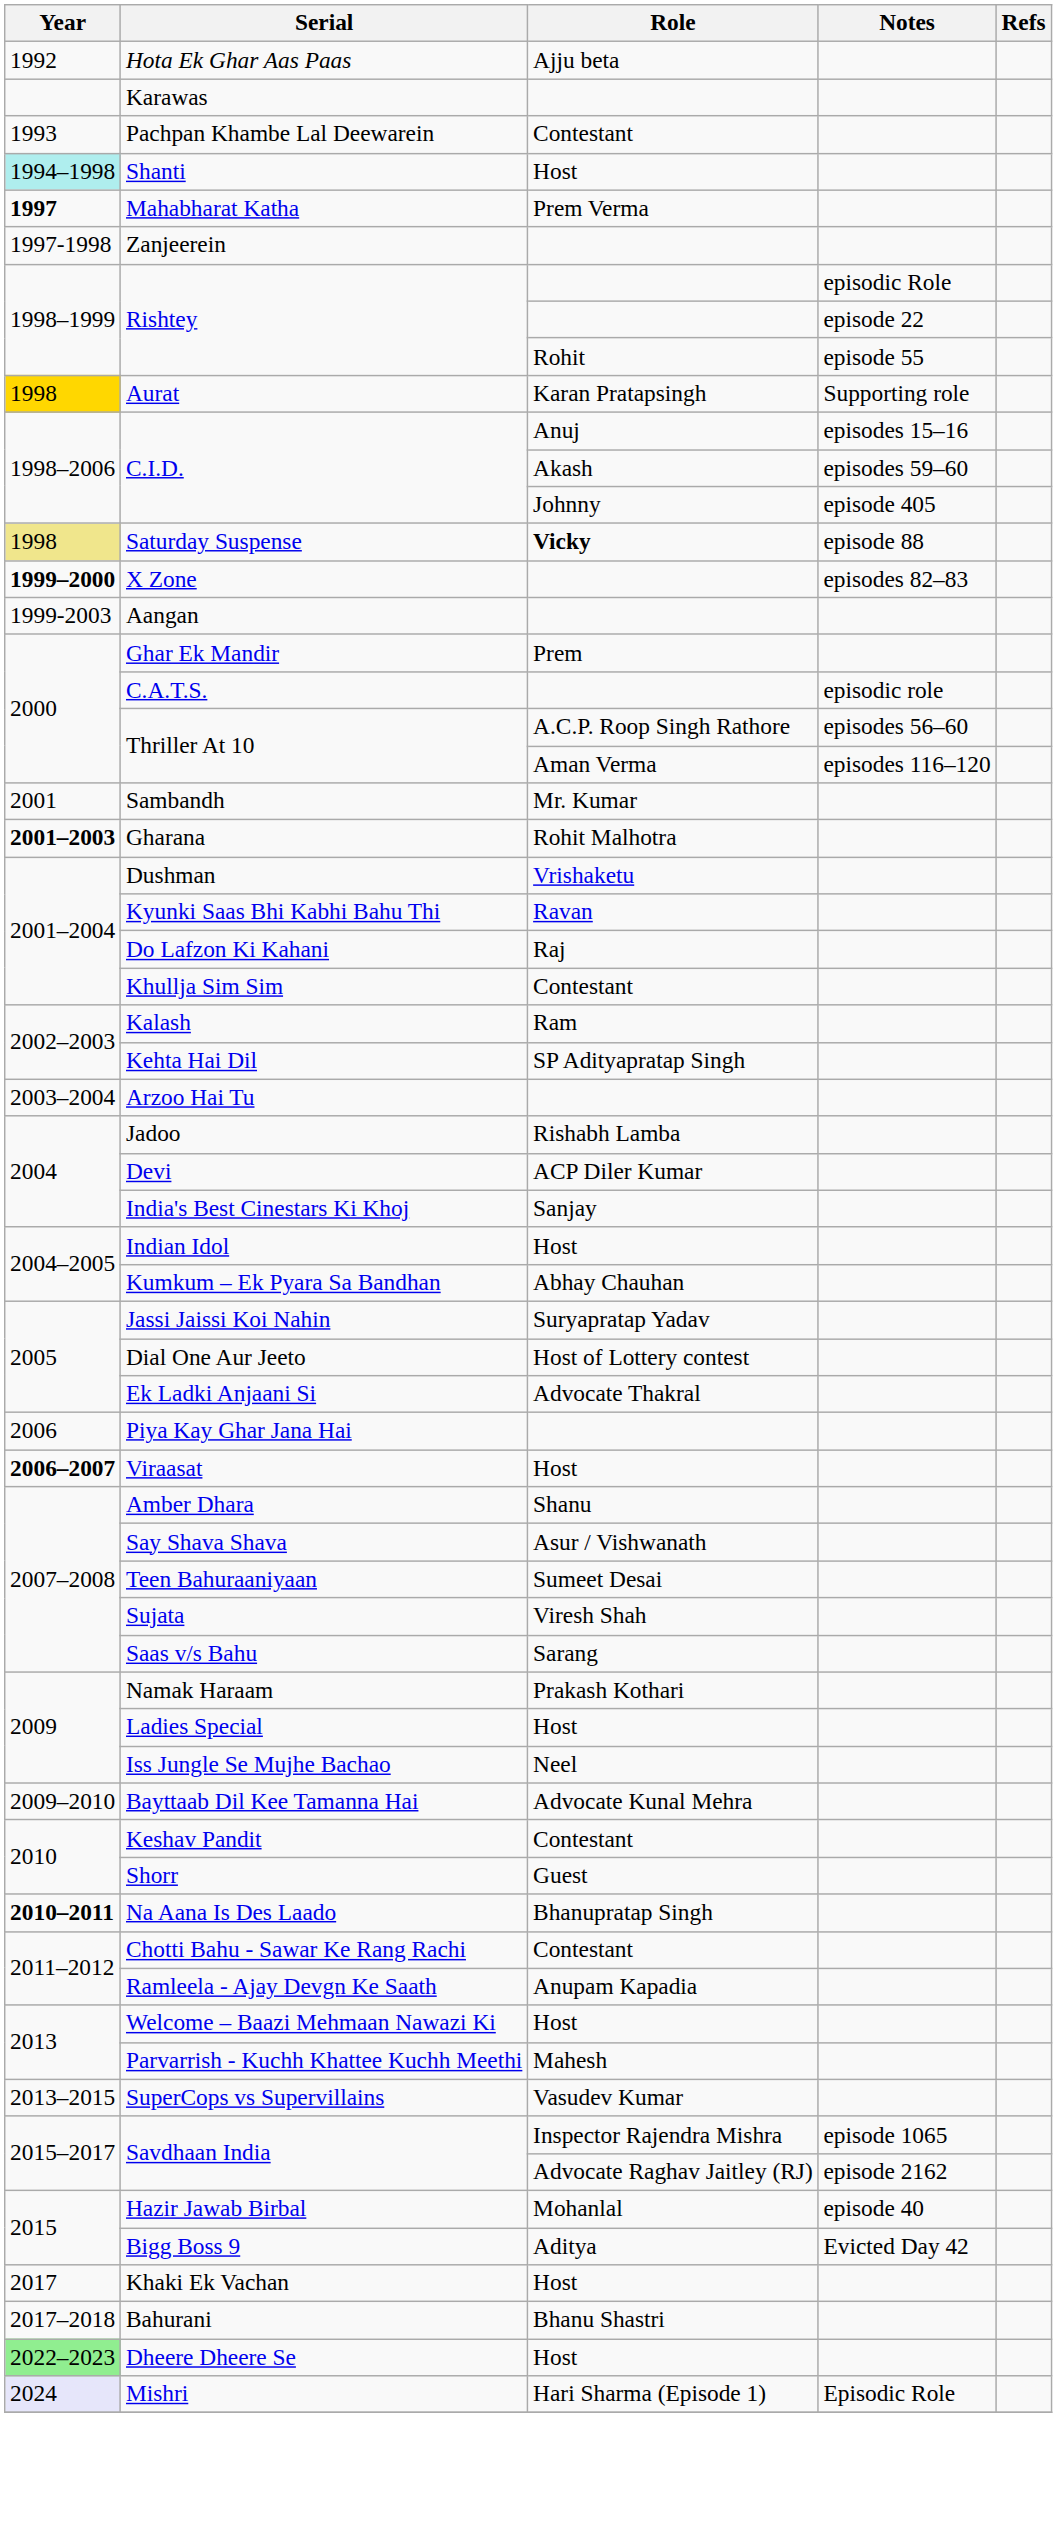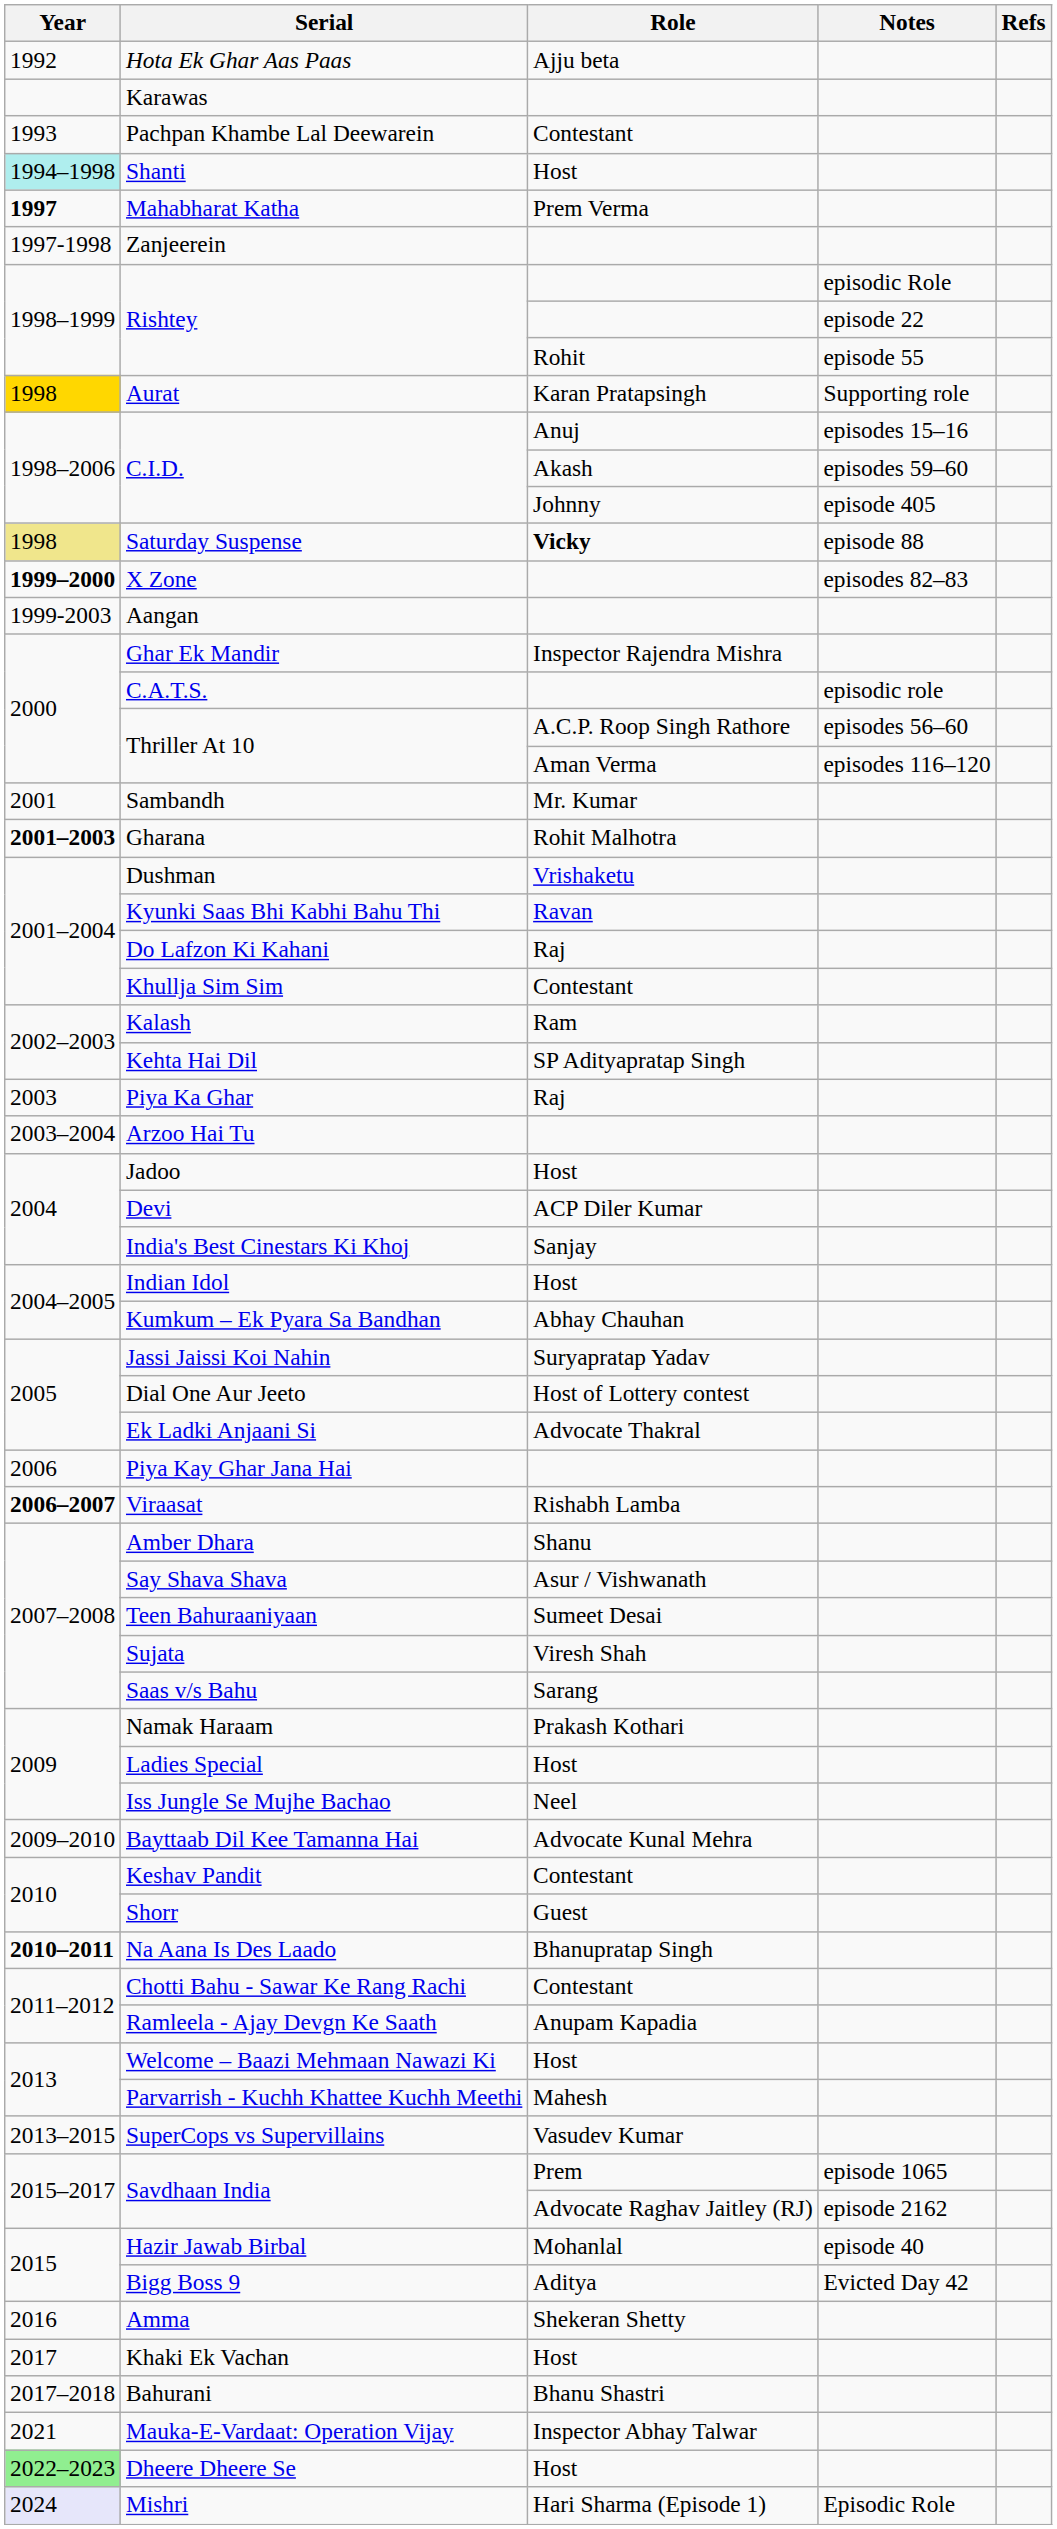Ghar Ek Mandir | Role: Prem -> Inspector Rajendra Mishra
+ row: 2003 | Piya Ka Ghar | Raj
Jadoo | Role: Rishabh Lamba -> Host
Viraasat | Role: Host -> Rishabh Lamba
Savdhaan India / episode 1065 | Role: Inspector Rajendra Mishra -> Prem
+ row: 2016 | Amma | Shekeran Shetty
+ row: 2021 | Mauka-E-Vardaat: Operation Vijay | Inspector Abhay Talwar
